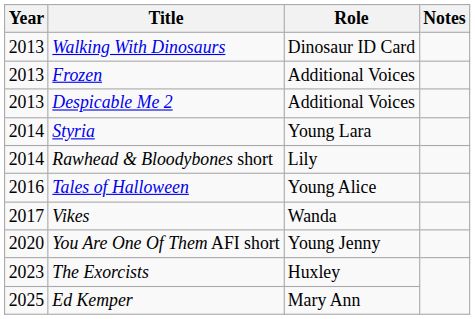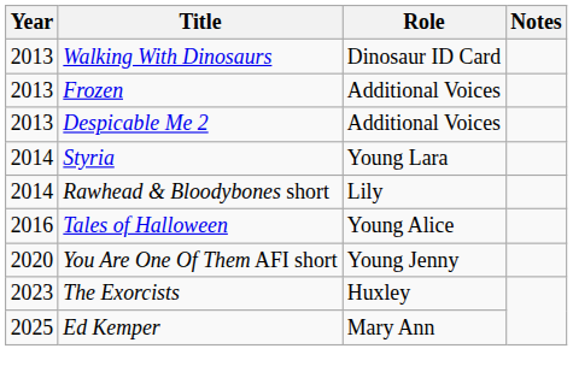- row: 2017 | Vikes | Wanda
